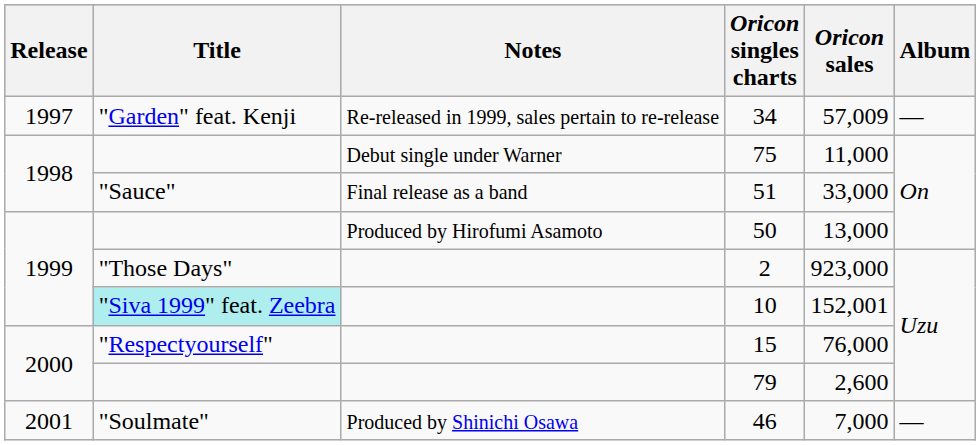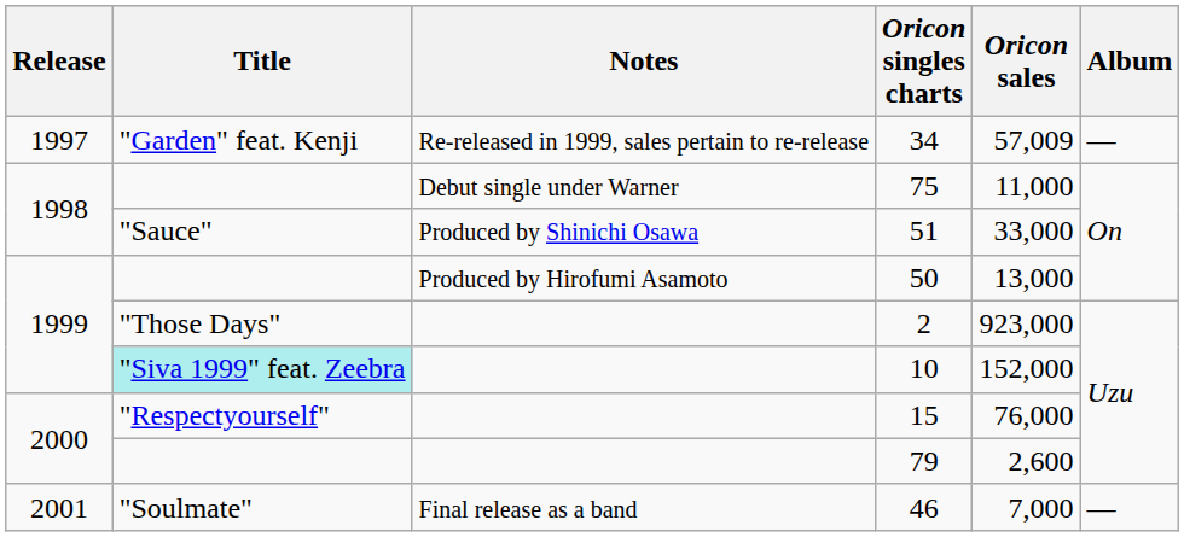51 | Notes: Final release as a band -> Produced by Shinichi Osawa
10 | Oricon sales: 152,001 -> 152,000
46 | Notes: Produced by Shinichi Osawa -> Final release as a band
